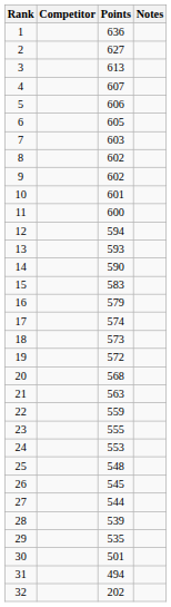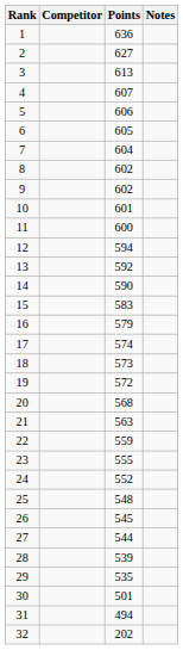7 | Points: 603 -> 604
13 | Points: 593 -> 592
24 | Points: 553 -> 552
